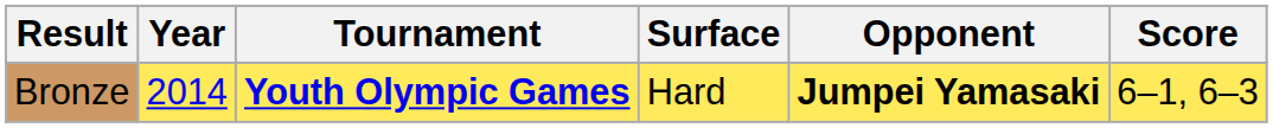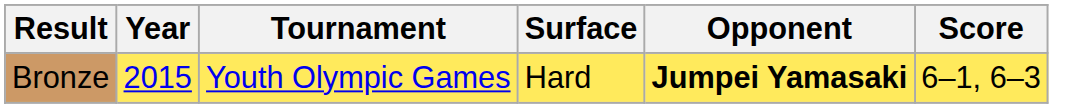Bronze | Year: 2014 -> 2015
Bronze | Tournament: bold -> normal
